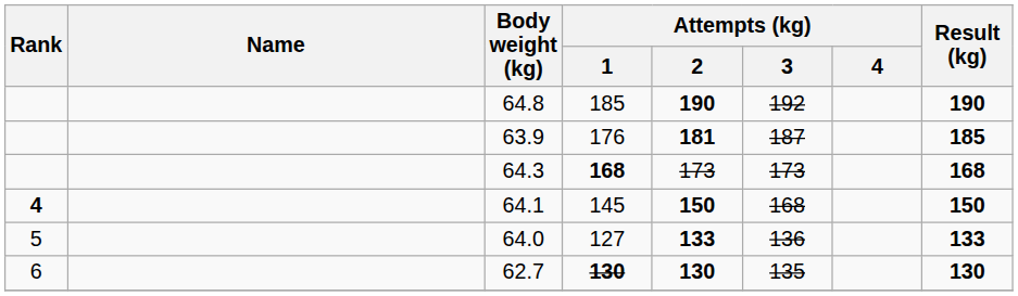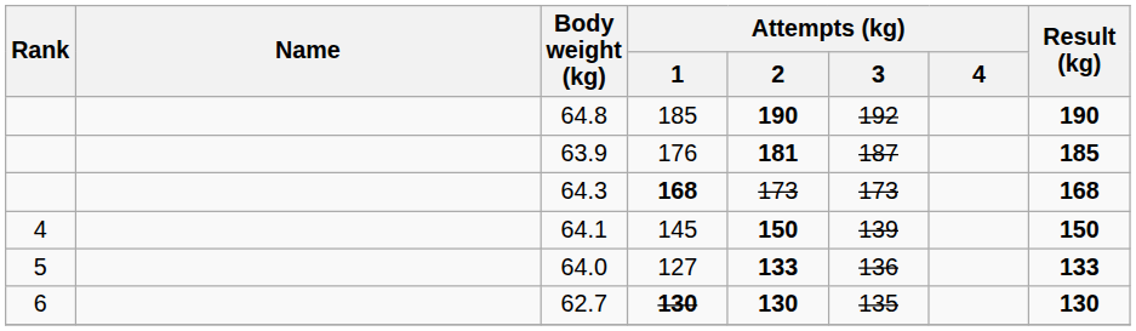64.1 | Rank: bold -> normal
64.1 | Attempts (kg) / 3: 168 -> 139
